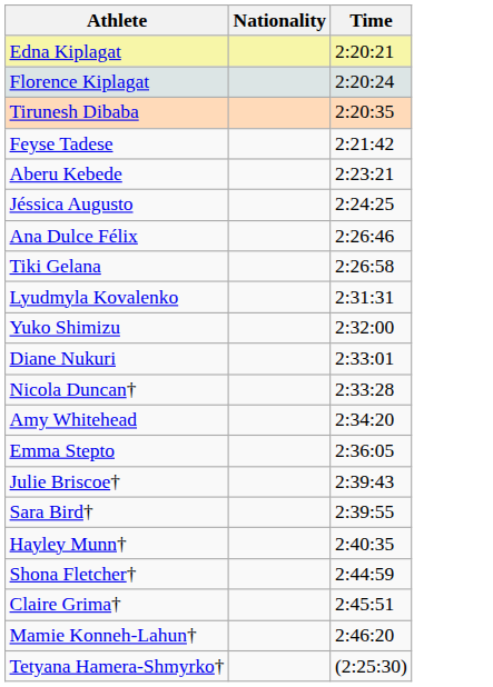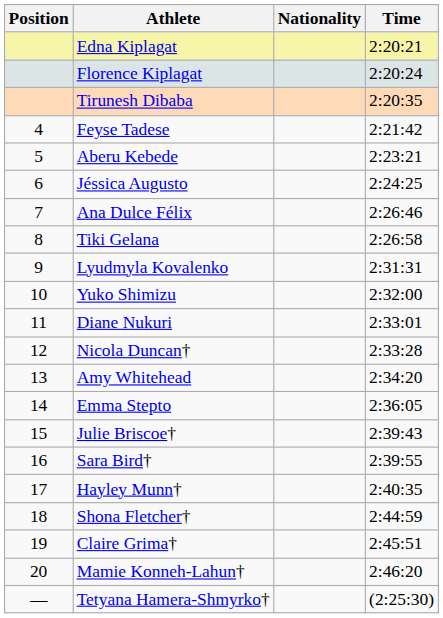+ column: Position | 4 | 5 | 6 | 7 | 8 | 9 | 10 | 11 | 12 | 13 | 14 | 15 | 16 | 17 | 18 | 19 | 20 | —
